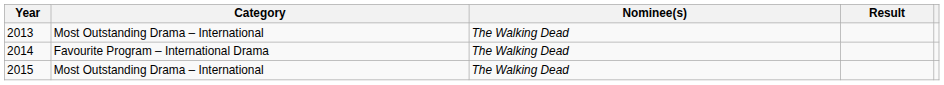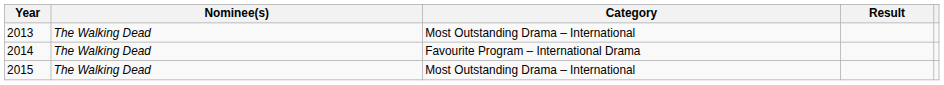columns swapped: Category <-> Nominee(s)
